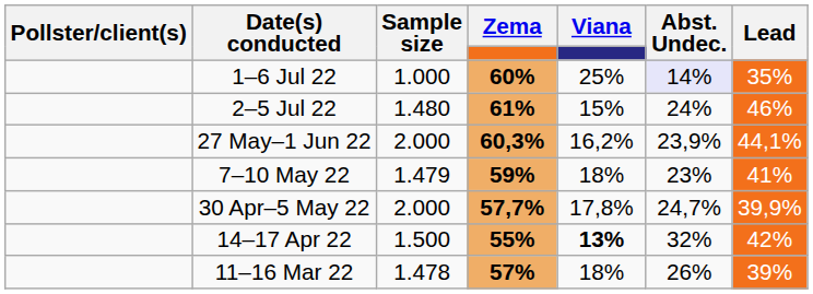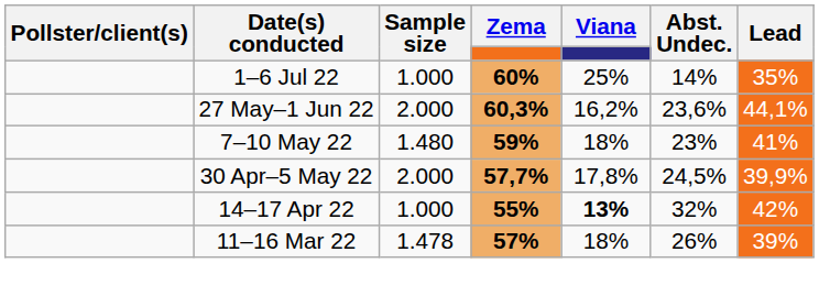1–6 Jul 22 | Abst. Undec.: lavender background -> no background
- row: 2–5 Jul 22 | 1.480 | 61% | 15% | 24% | 46%
27 May–1 Jun 22 | Abst. Undec.: 23,9% -> 23,6%
7–10 May 22 | Sample size: 1.479 -> 1.480
30 Apr–5 May 22 | Abst. Undec.: 24,7% -> 24,5%
14–17 Apr 22 | Sample size: 1.500 -> 1.000
